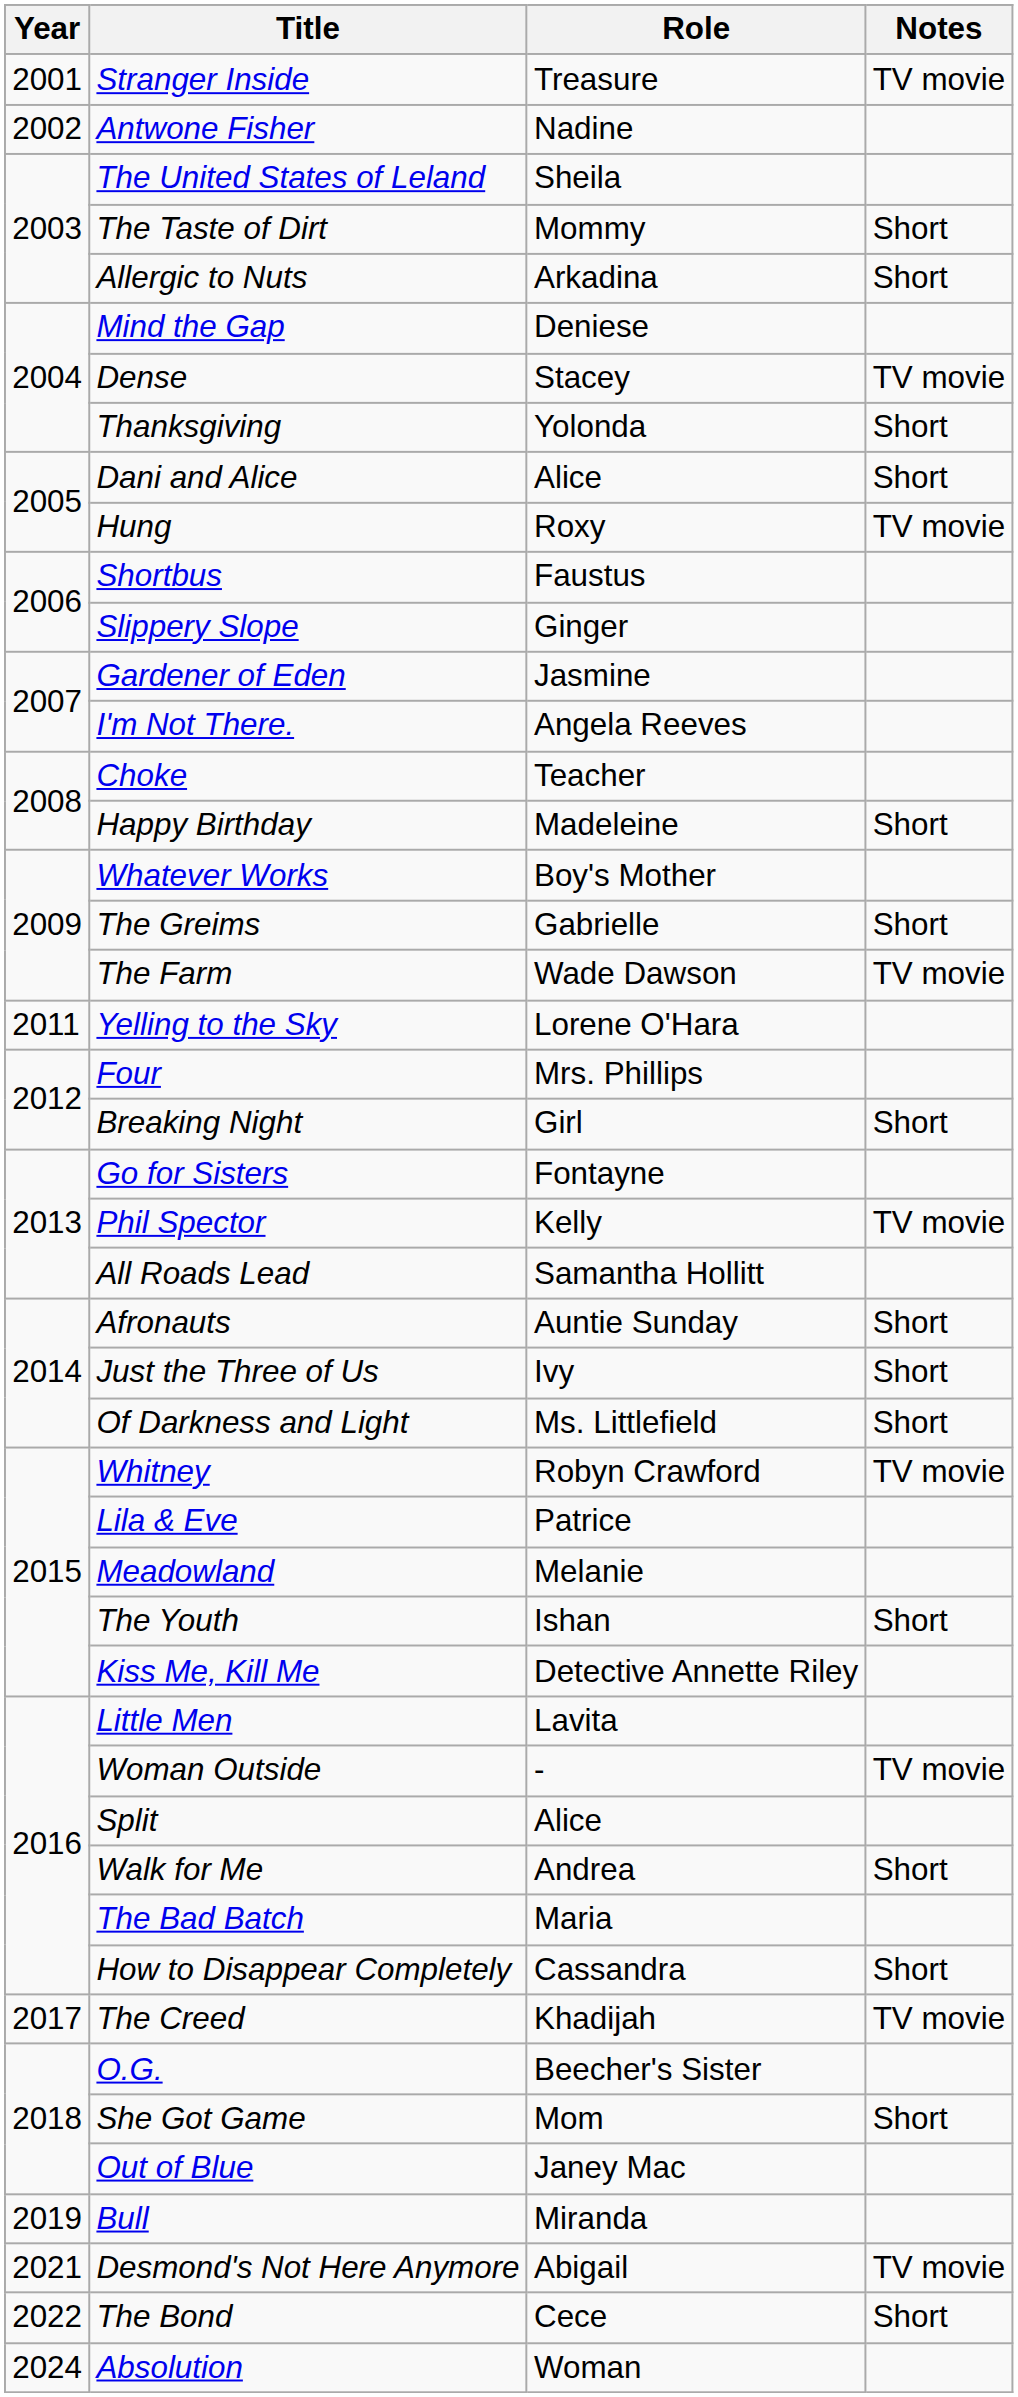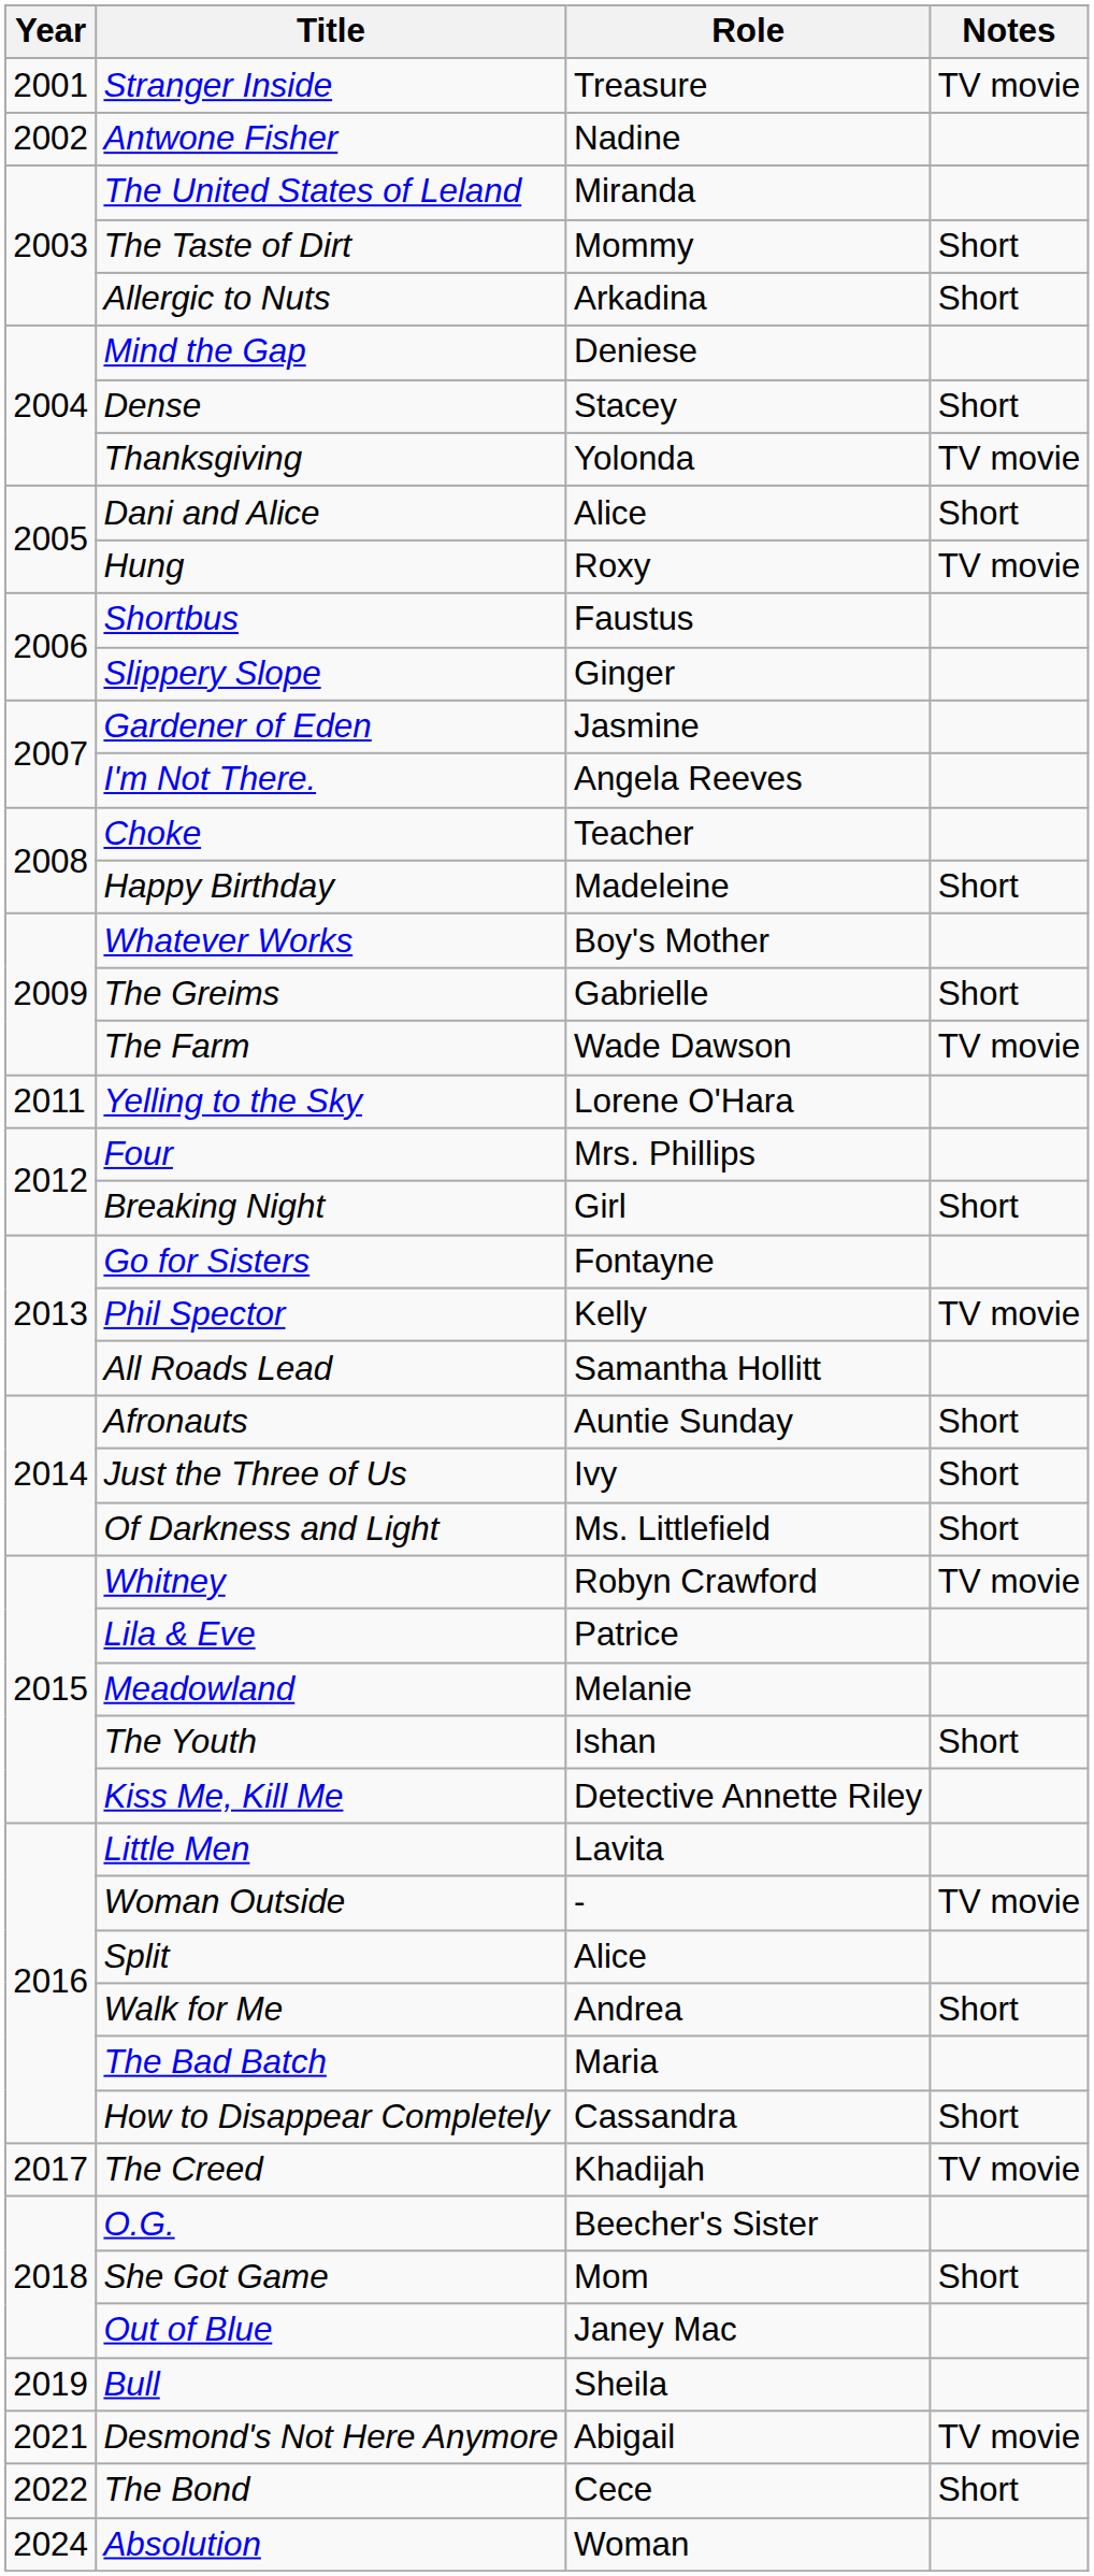The United States of Leland | Role: Sheila -> Miranda
Dense | Notes: TV movie -> Short
Thanksgiving | Notes: Short -> TV movie
Bull | Role: Miranda -> Sheila
